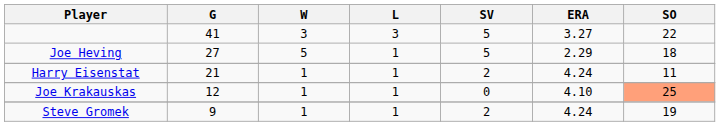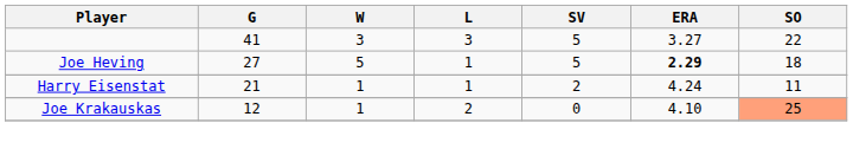Joe Heving | ERA: normal -> bold
Joe Krakauskas | L: 1 -> 2
- row: Steve Gromek | 9 | 1 | 1 | 2 | 4.24 | 19
